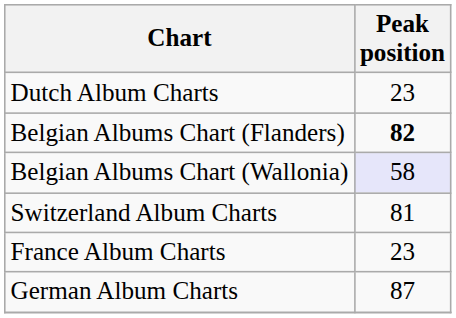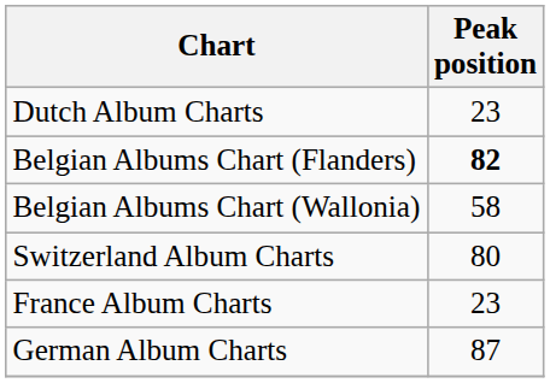Belgian Albums Chart (Wallonia) | Peak position: lavender background -> no background
Switzerland Album Charts | Peak position: 81 -> 80
